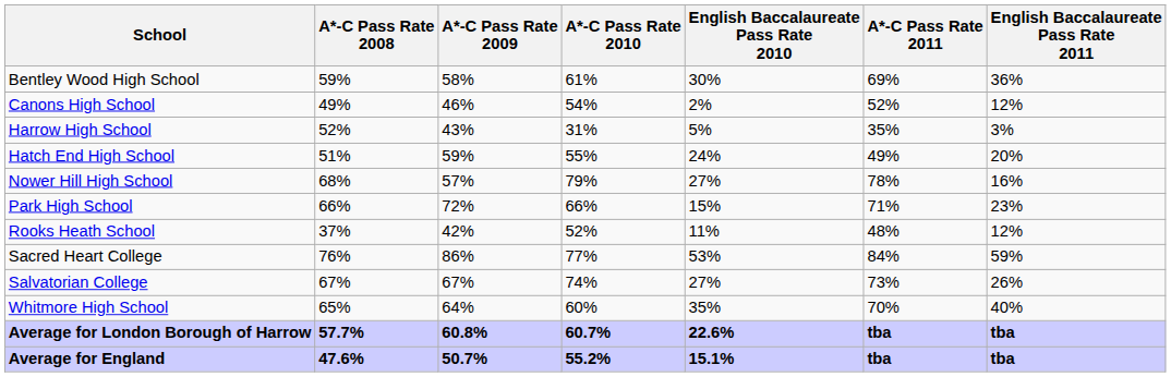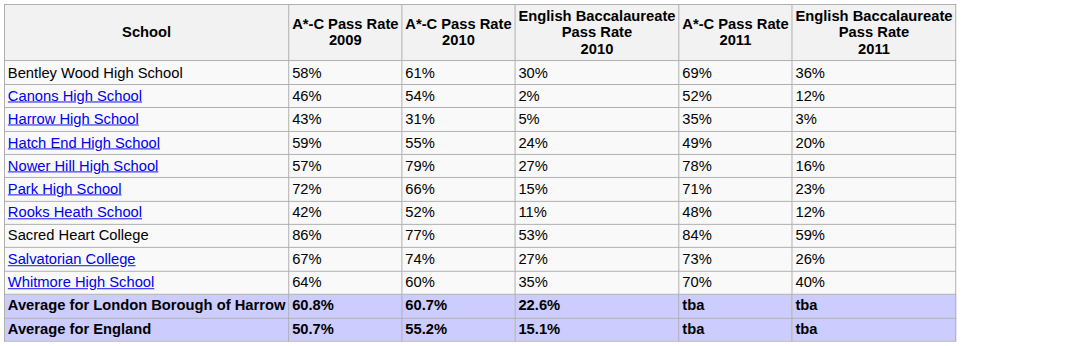- column: A*-C Pass Rate 2008 | 59% | 49% | 52% | 51% | 68% | 66% | 37% | 76% | 67% | 65% | 57.7% | 47.6%
